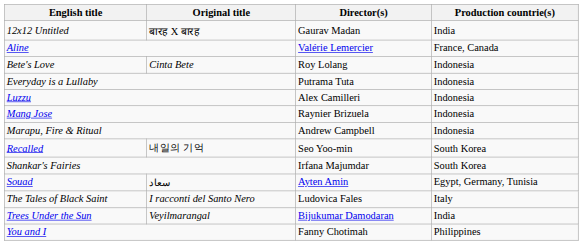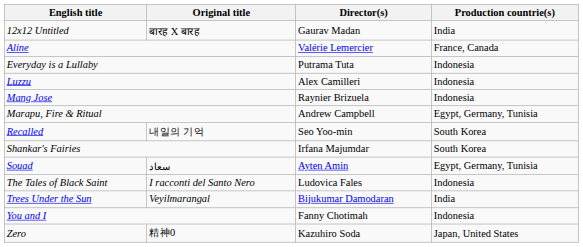- row: Bete's Love | Cinta Bete | Roy Lolang | Indonesia
Marapu, Fire & Ritual | Production countrie(s): Indonesia -> Egypt, Germany, Tunisia
The Tales of Black Saint | Production countrie(s): Italy -> Indonesia
You and I | Production countrie(s): Philippines -> Indonesia
+ row: Zero | 精神0 | Kazuhiro Soda | Japan, United States
